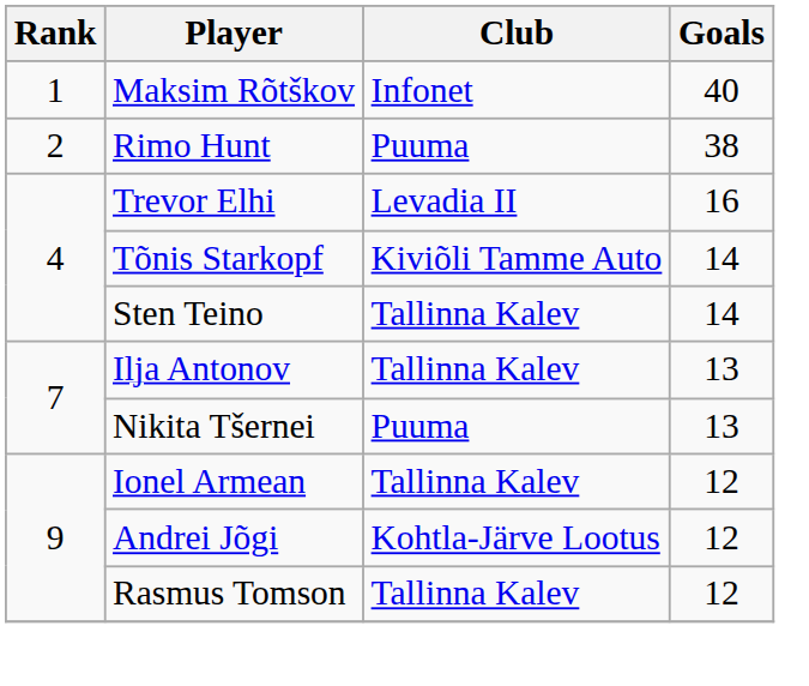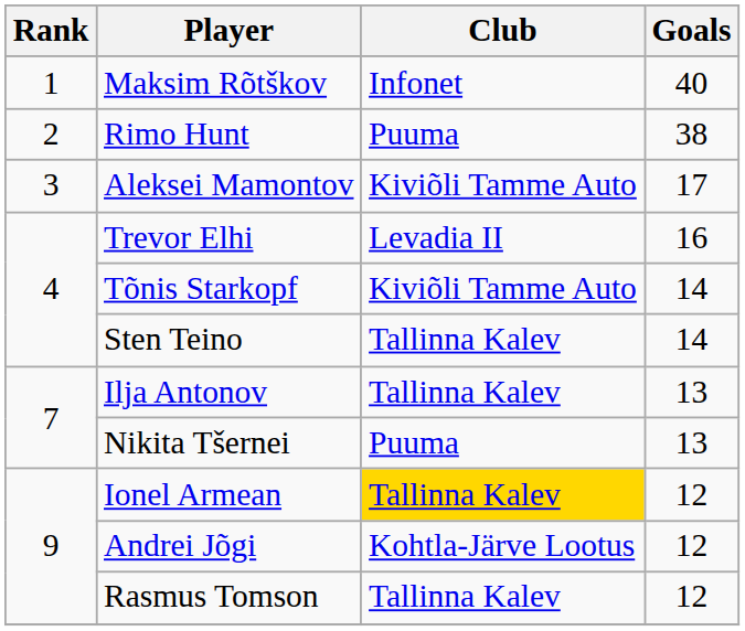+ row: 3 | Aleksei Mamontov | Kiviõli Tamme Auto | 17
Ionel Armean | Club: no background -> gold background
